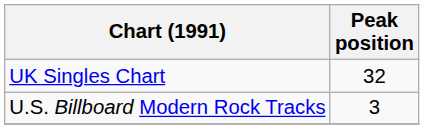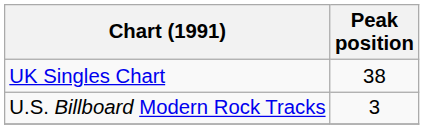UK Singles Chart | Peak position: 32 -> 38
